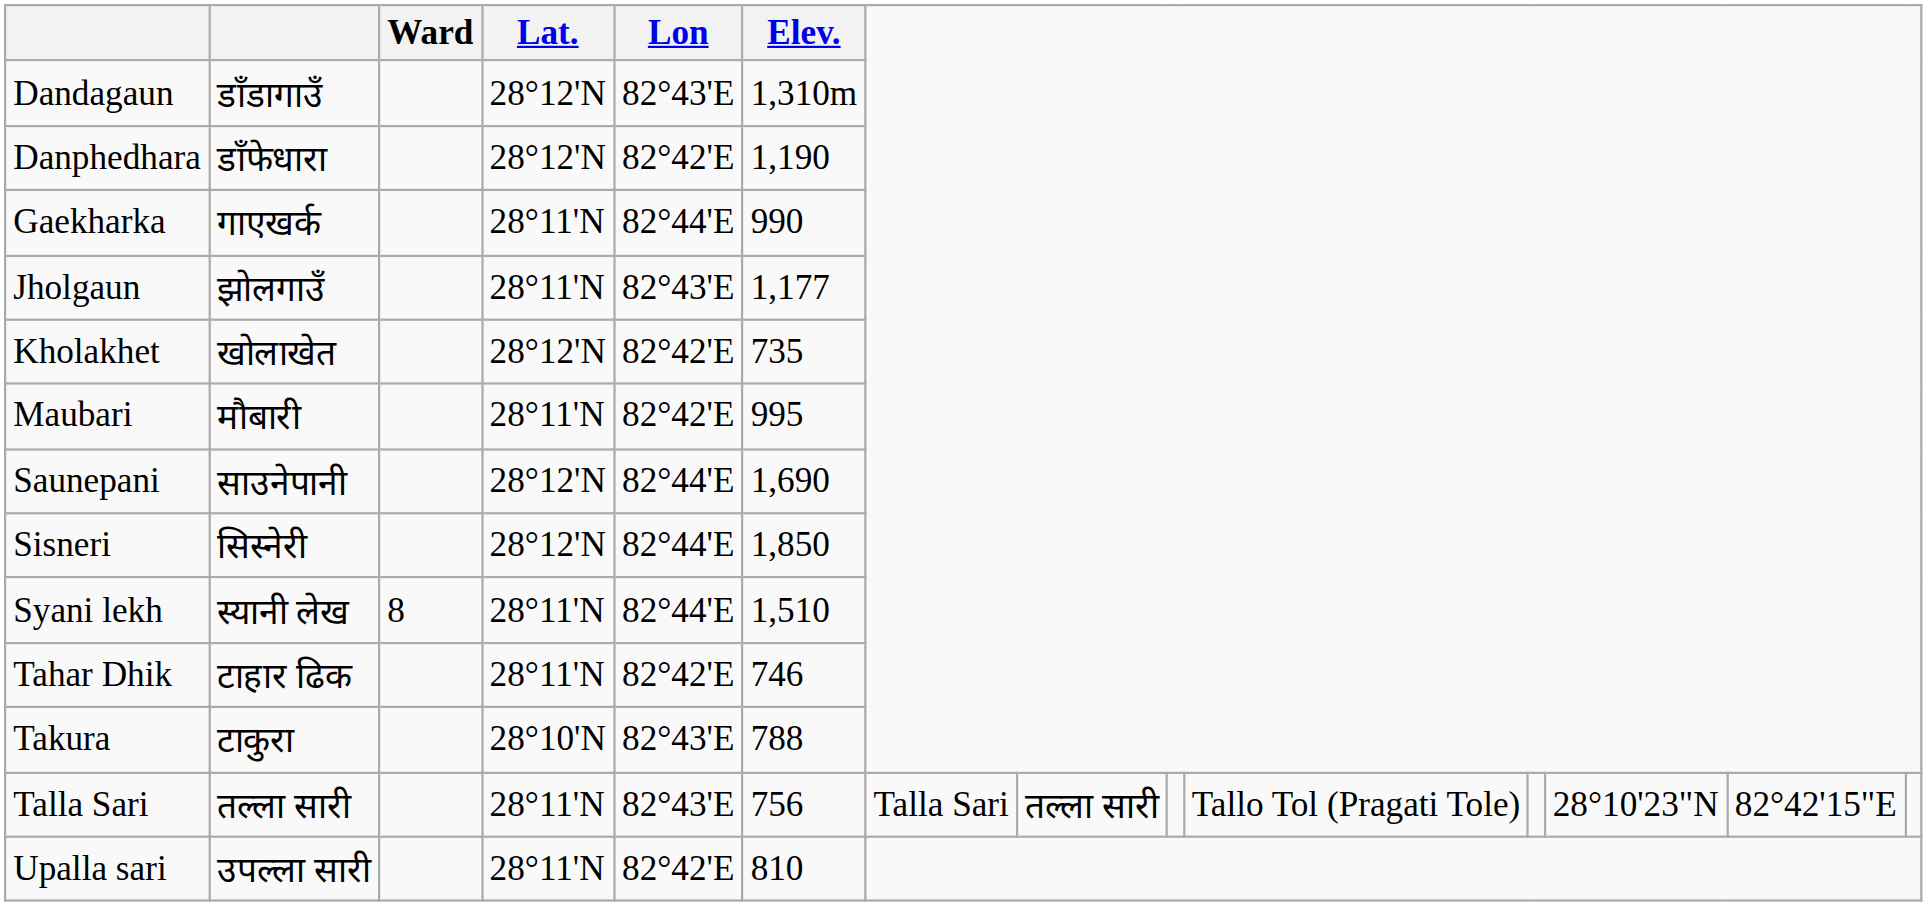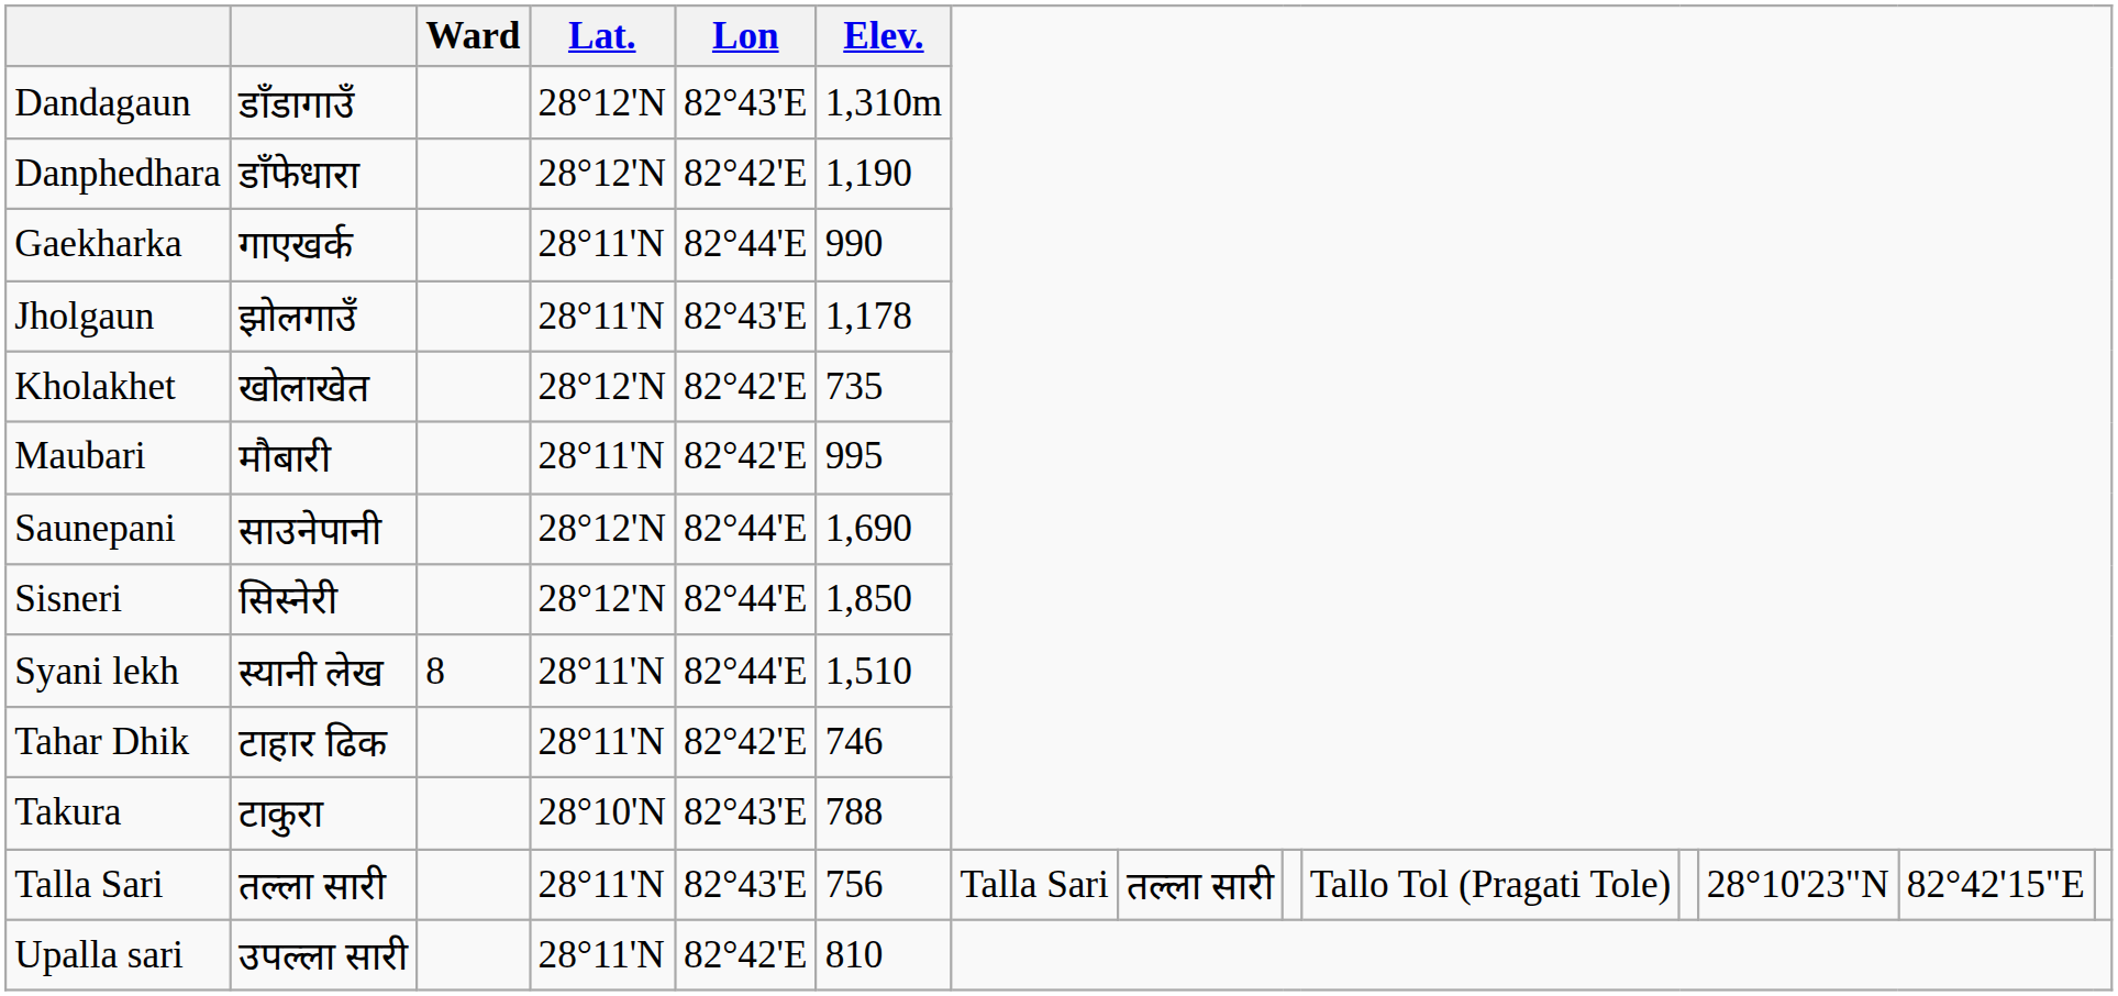Jholgaun | Elev.: 1,177 -> 1,178
